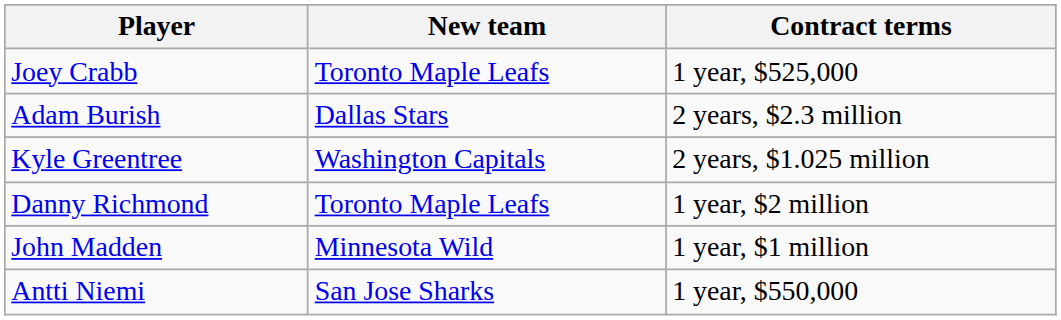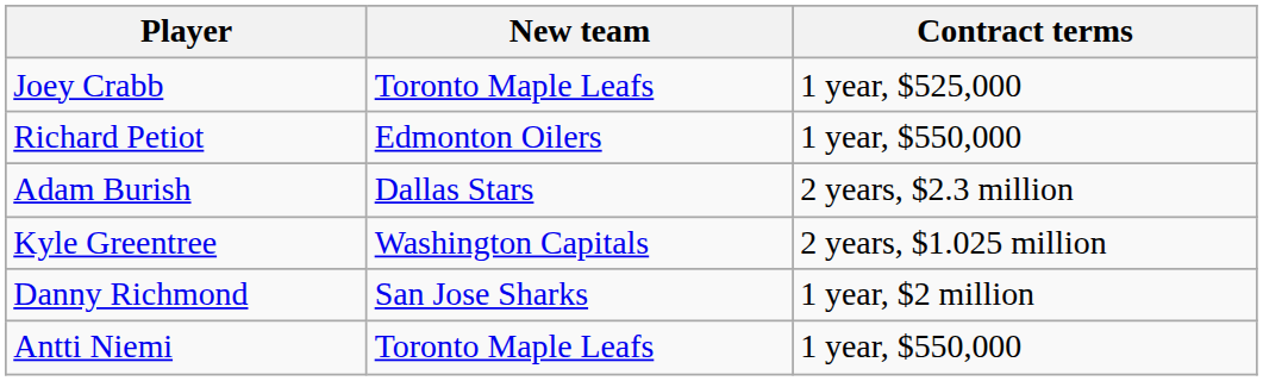+ row: Richard Petiot | Edmonton Oilers | 1 year, $550,000
Danny Richmond | New team: Toronto Maple Leafs -> San Jose Sharks
- row: John Madden | Minnesota Wild | 1 year, $1 million
Antti Niemi | New team: San Jose Sharks -> Toronto Maple Leafs
